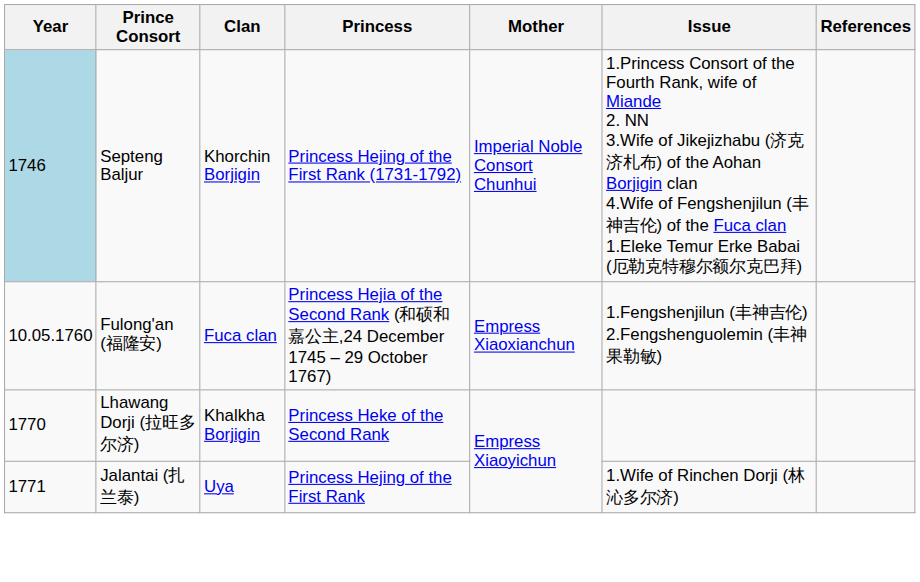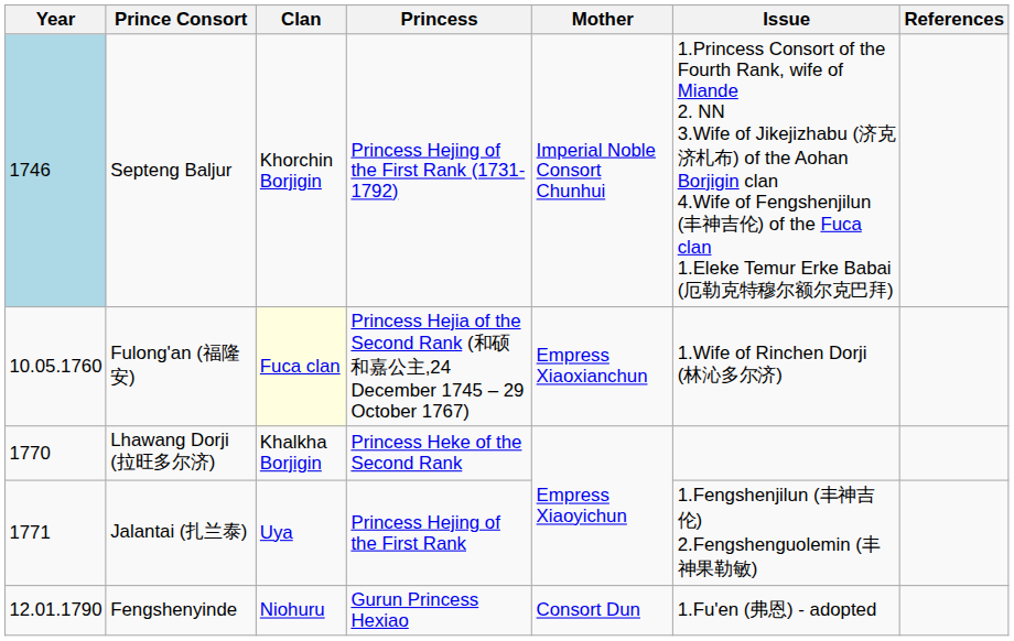Fulong'an (福隆安) | Clan: no background -> lightyellow background
Fulong'an (福隆安) | Issue: 1.Fengshenjilun (丰神吉伦) 2.Fengshenguolemin (丰神果勒敏) -> 1.Wife of Rinchen Dorji (林沁多尔济)
Jalantai (扎兰泰) | Issue: 1.Wife of Rinchen Dorji (林沁多尔济) -> 1.Fengshenjilun (丰神吉伦) 2.Fengshenguolemin (丰神果勒敏)
+ row: 12.01.1790 | Fengshenyinde | Niohuru | Gurun Princess Hexiao | Consort Dun | 1.Fu'en (弗恩) - adopted
